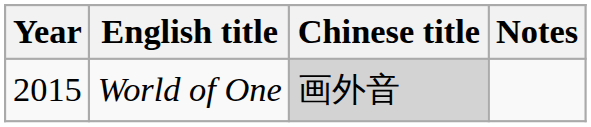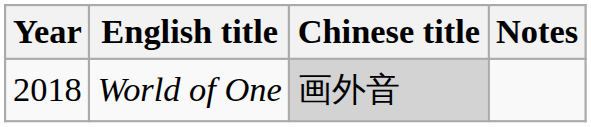World of One | Year: 2015 -> 2018
